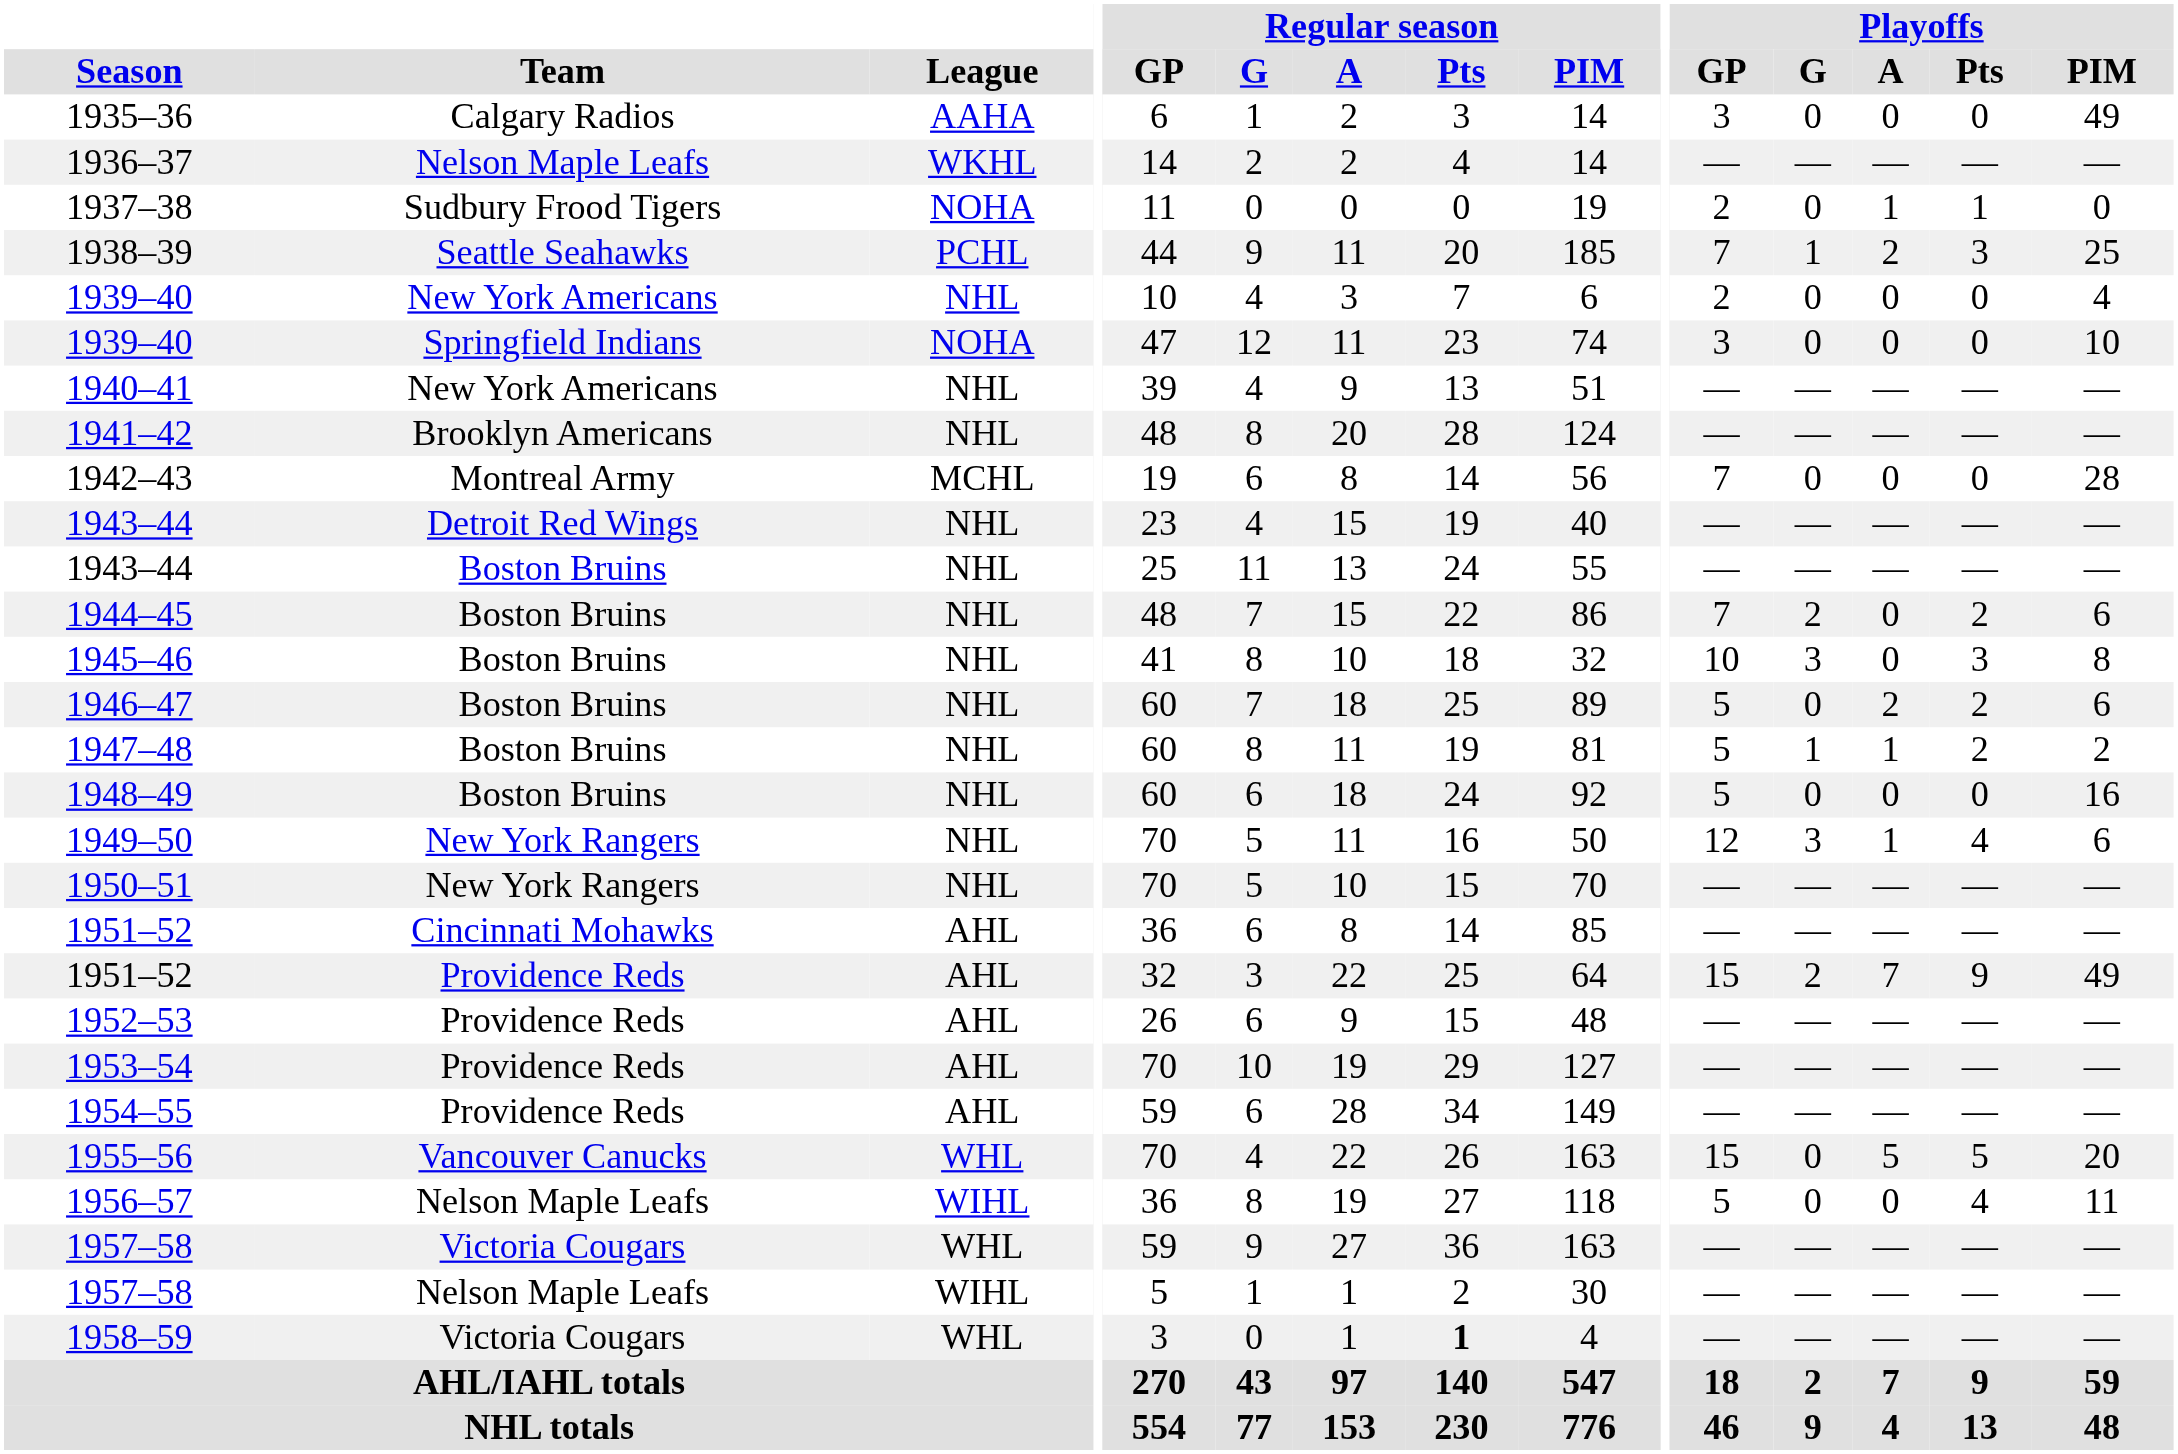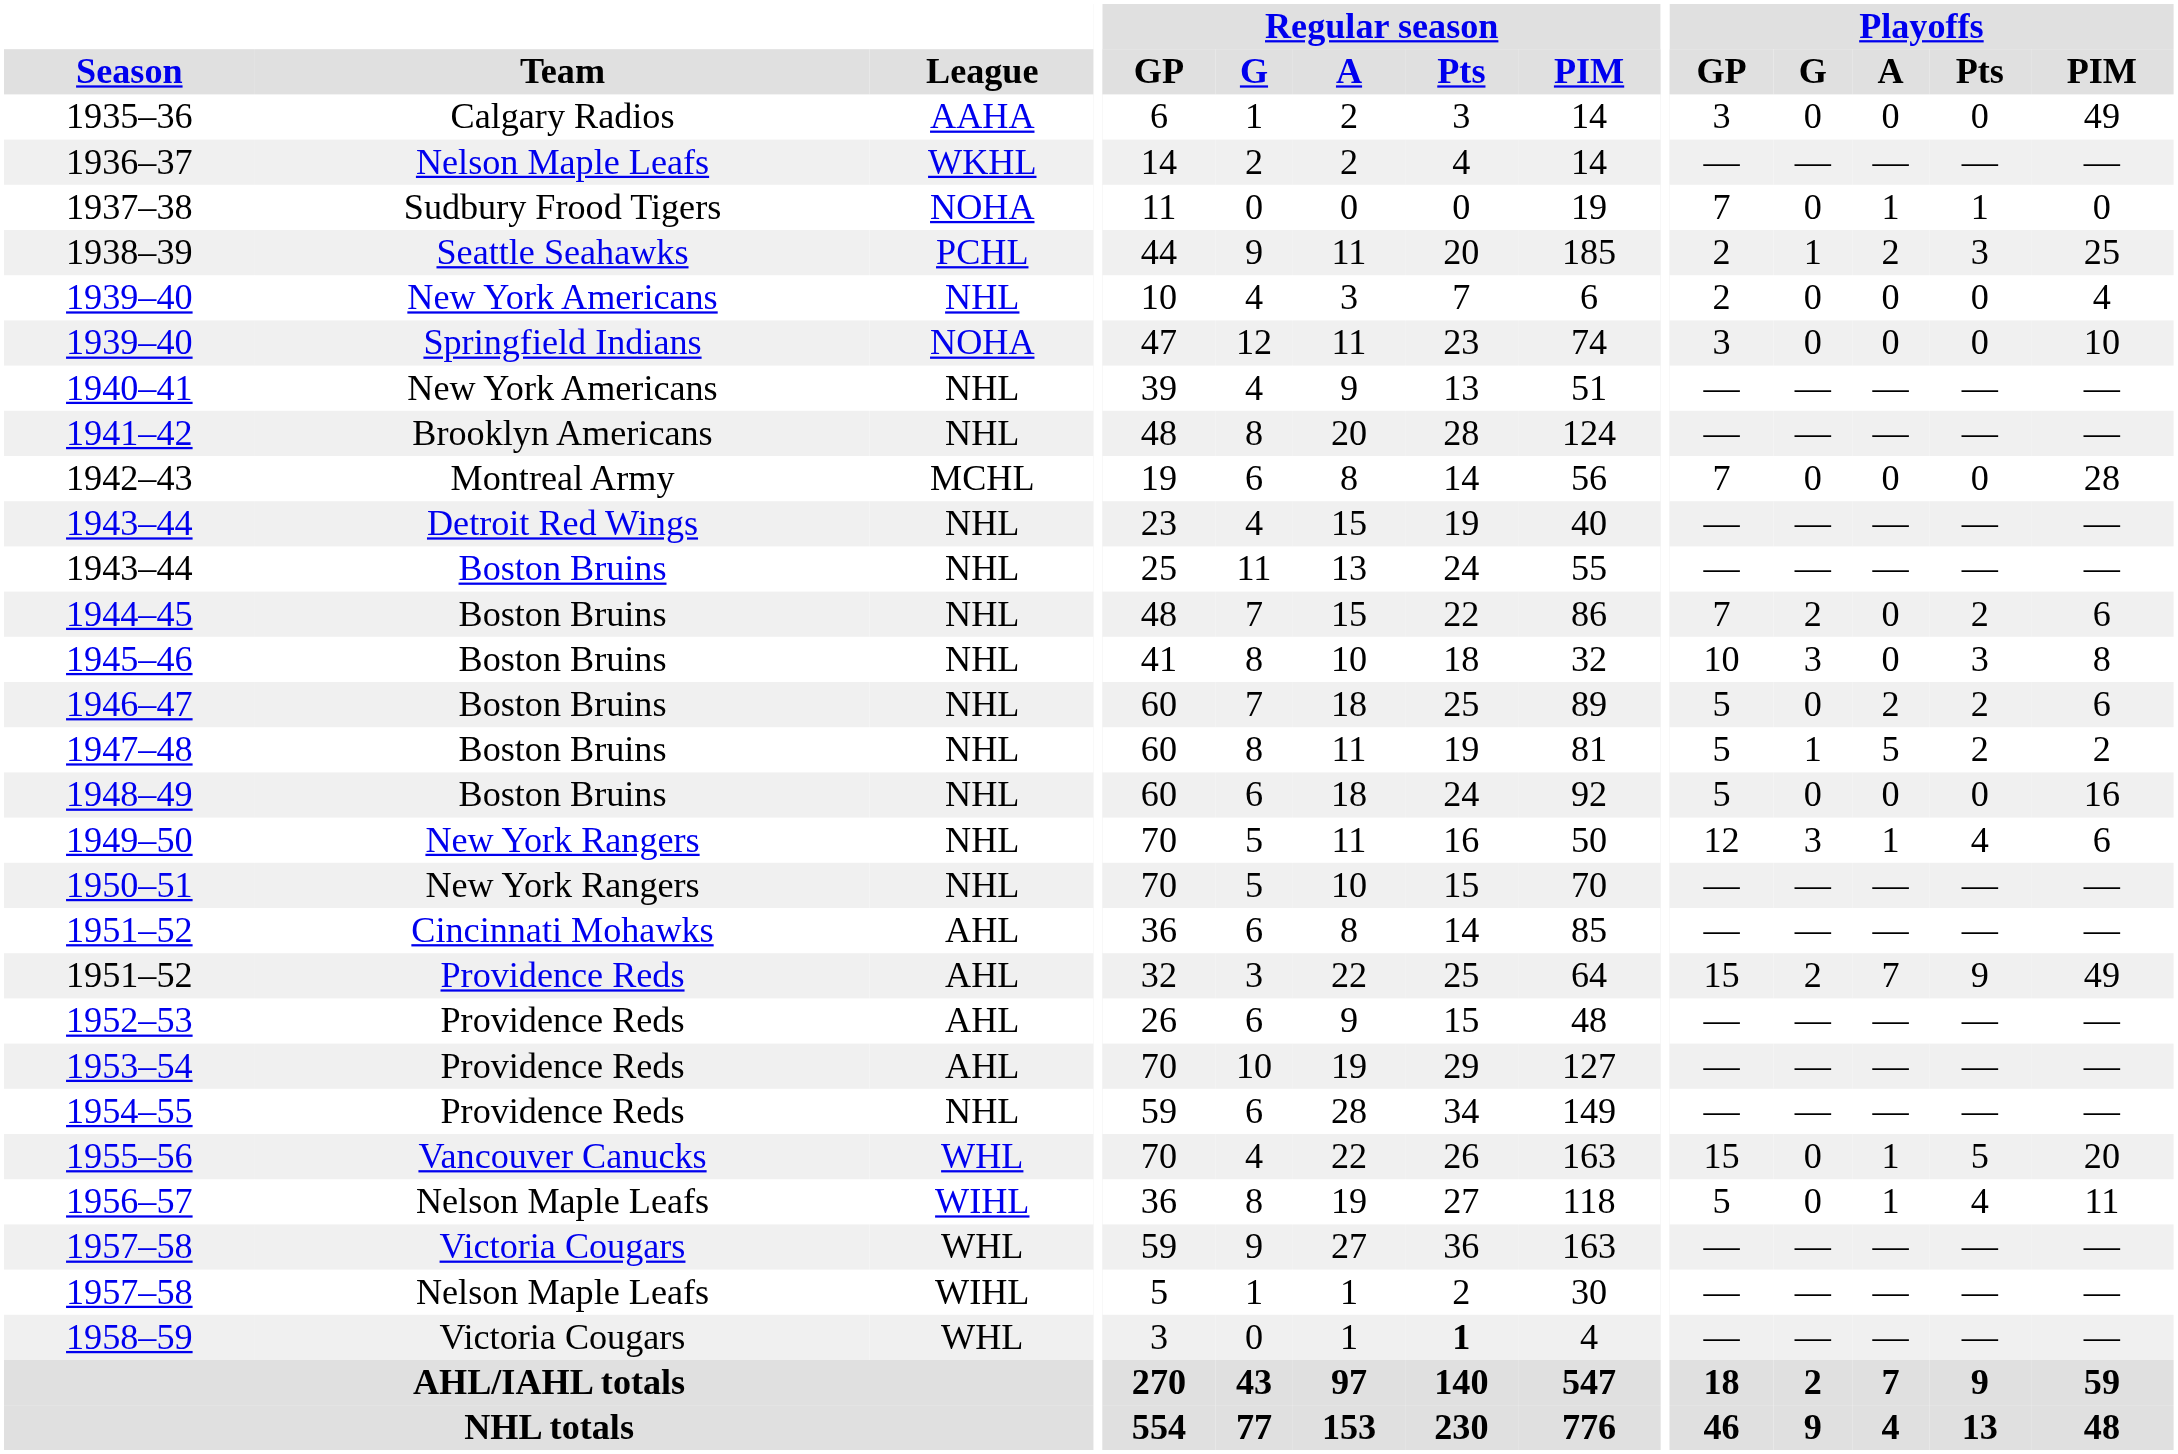1937–38 | Playoffs / GP: 2 -> 7
1938–39 | Playoffs / GP: 7 -> 2
1947–48 | Playoffs / A: 1 -> 5
1954–55 | League: AHL -> NHL
1955–56 | Playoffs / A: 5 -> 1
1956–57 | Playoffs / A: 0 -> 1
